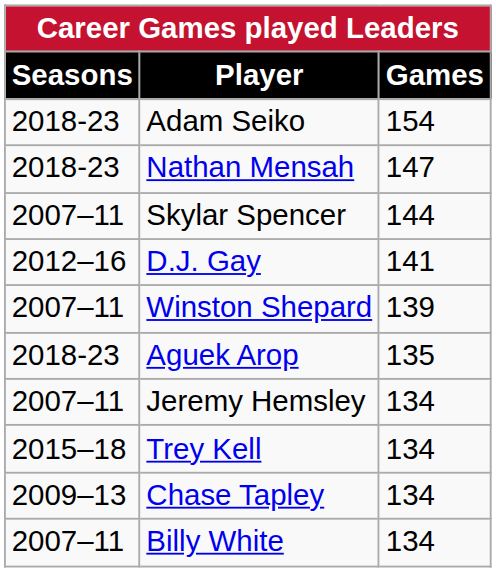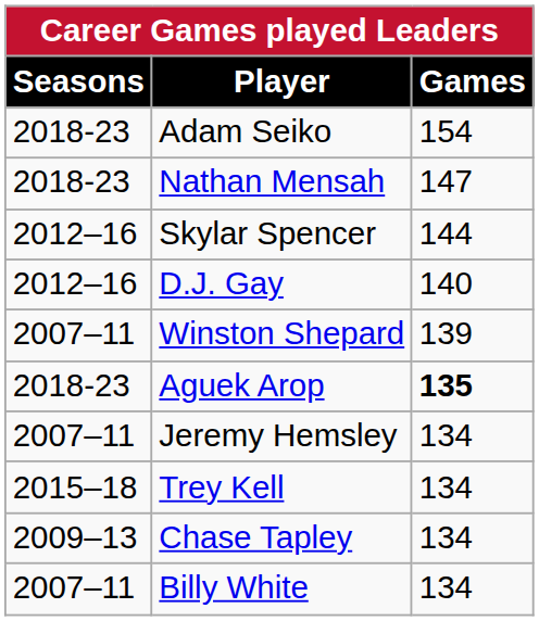Skylar Spencer | Seasons: 2007–11 -> 2012–16
D.J. Gay | Games: 141 -> 140
Aguek Arop | Games: normal -> bold
